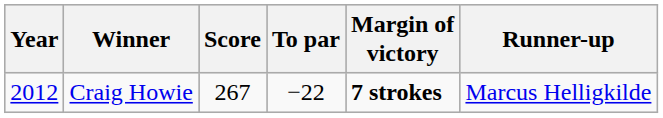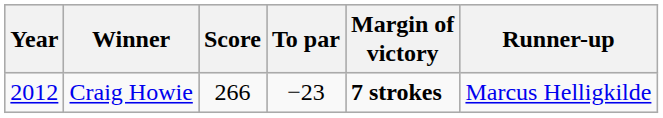Craig Howie | Score: 267 -> 266
Craig Howie | To par: −22 -> −23
